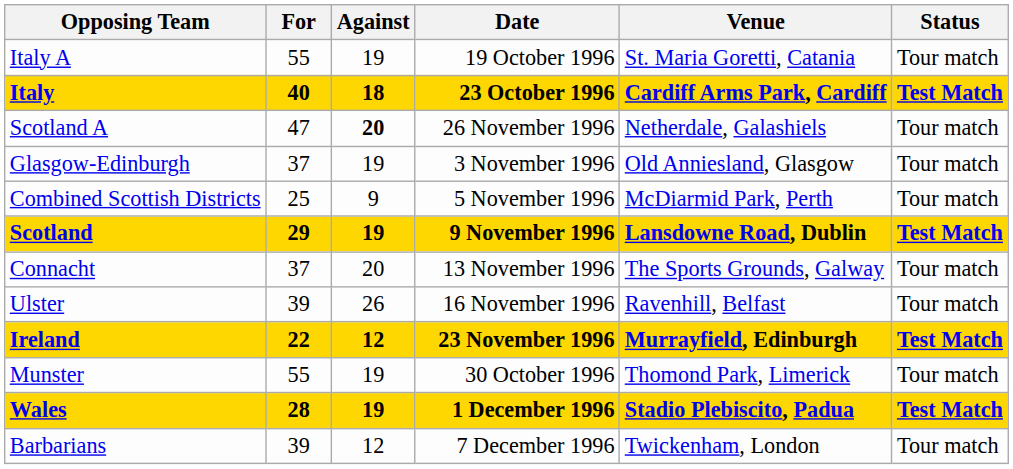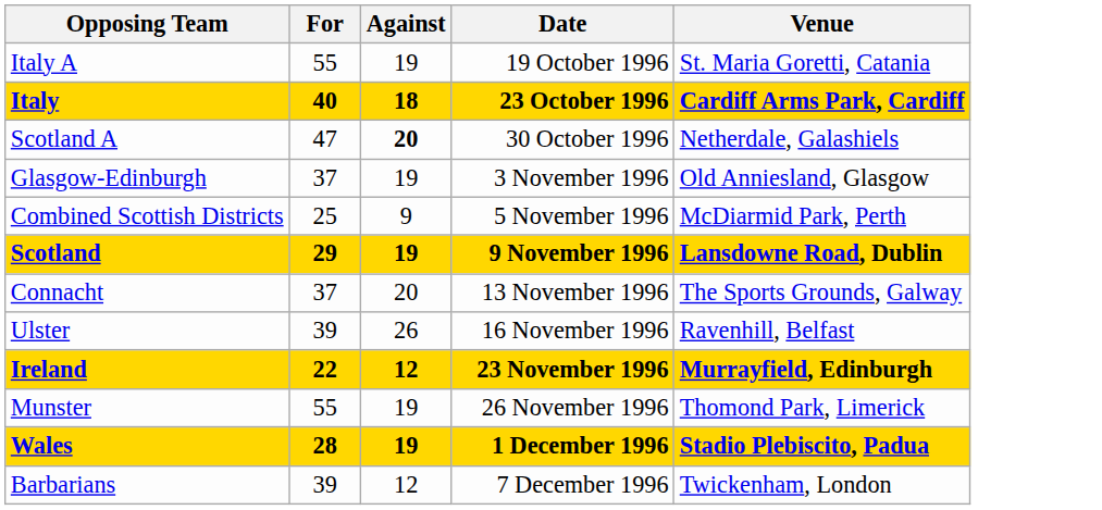- column: Status | Tour match | Test Match | Tour match | Tour match | Tour match | Test Match | Tour match | Tour match | Test Match | Tour match | Test Match | Tour match
Scotland A | Date: 26 November 1996 -> 30 October 1996
Munster | Date: 30 October 1996 -> 26 November 1996
